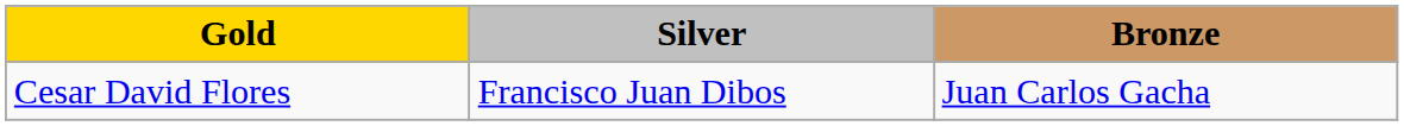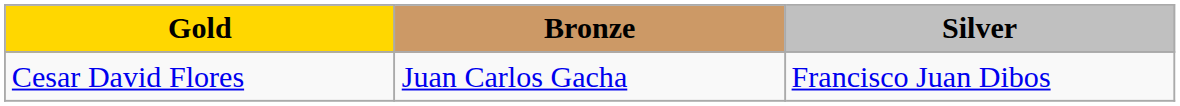columns swapped: Silver <-> Bronze
